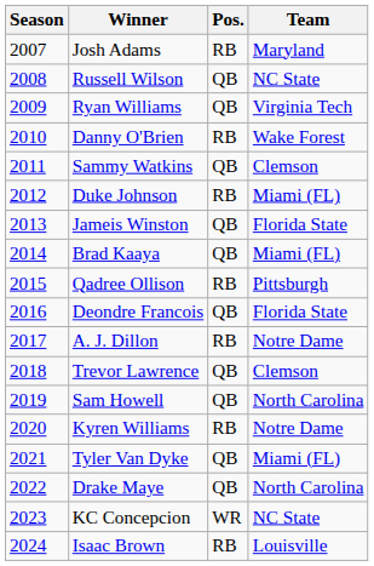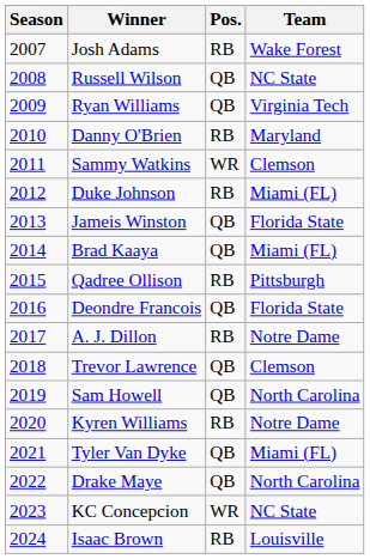Josh Adams | Team: Maryland -> Wake Forest
Danny O'Brien | Team: Wake Forest -> Maryland
Sammy Watkins | Pos.: QB -> WR
